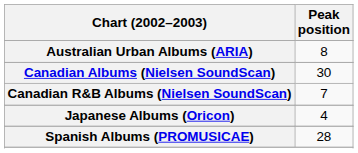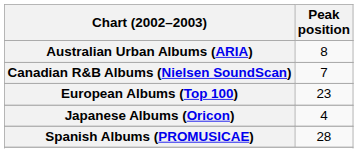- row: Canadian Albums (Nielsen SoundScan) | 30
+ row: European Albums (Top 100) | 23
